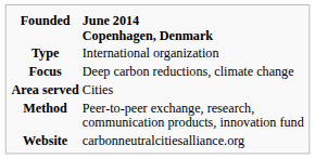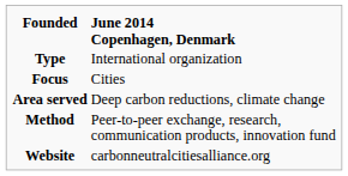Focus | column 2: Deep carbon reductions, climate change -> Cities
Area served | column 2: Cities -> Deep carbon reductions, climate change
